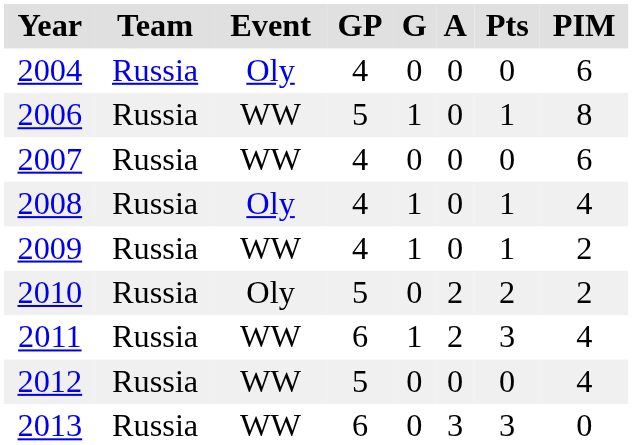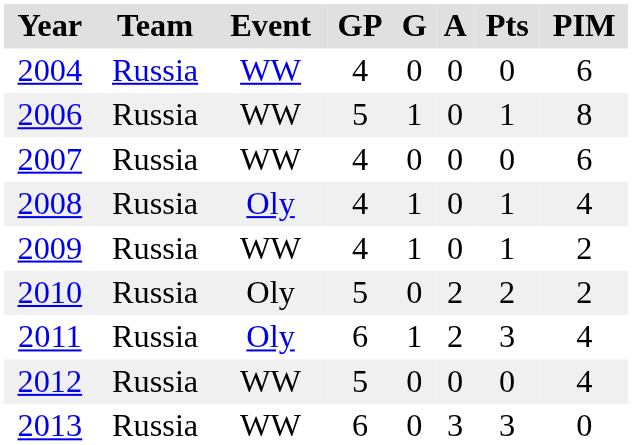2004 | Event: Oly -> WW
2011 | Event: WW -> Oly
